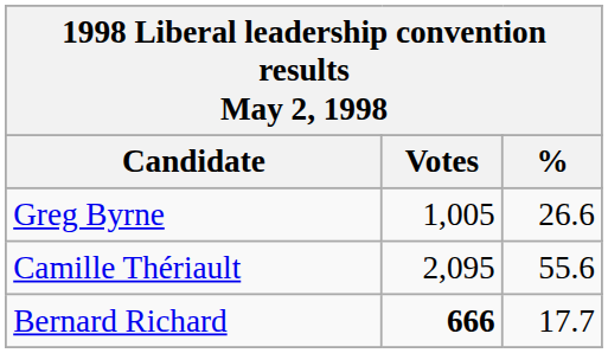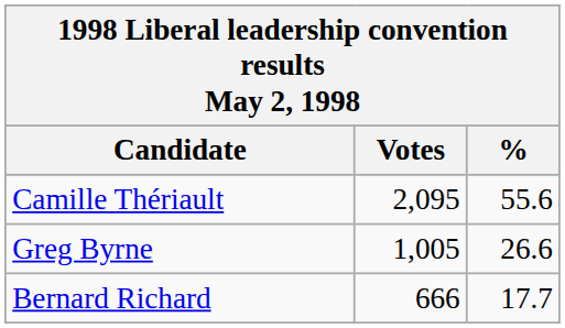rows swapped: Camille Thériault <-> Greg Byrne
Bernard Richard | Votes: bold -> normal
